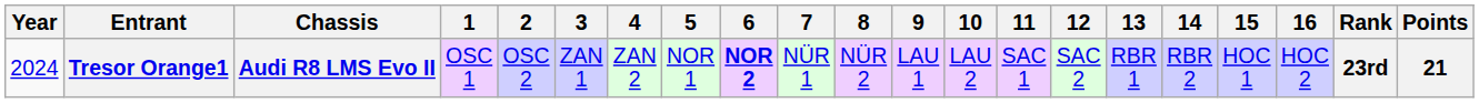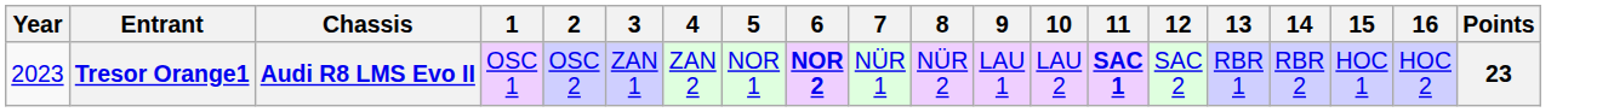- column: Rank | 23rd
Tresor Orange1 | Year: 2024 -> 2023
Tresor Orange1 | 11: normal -> bold
Tresor Orange1 | Points: 21 -> 23
